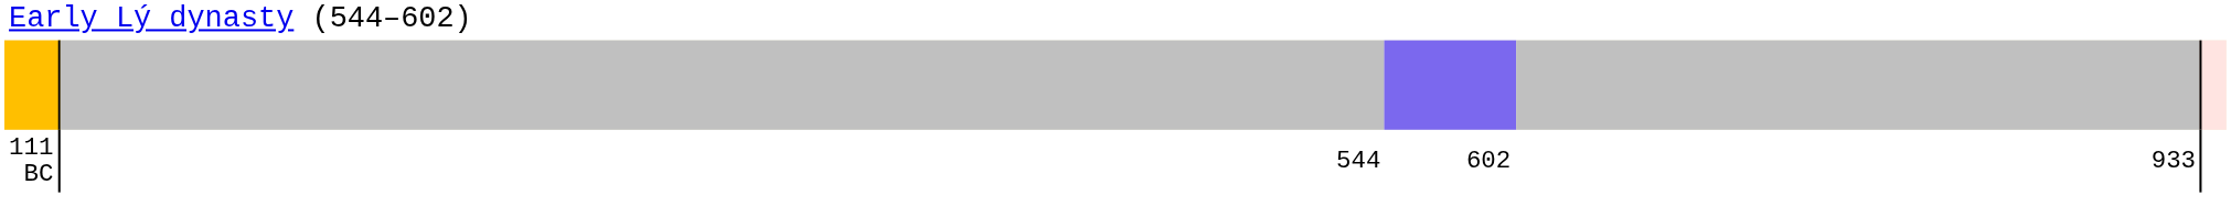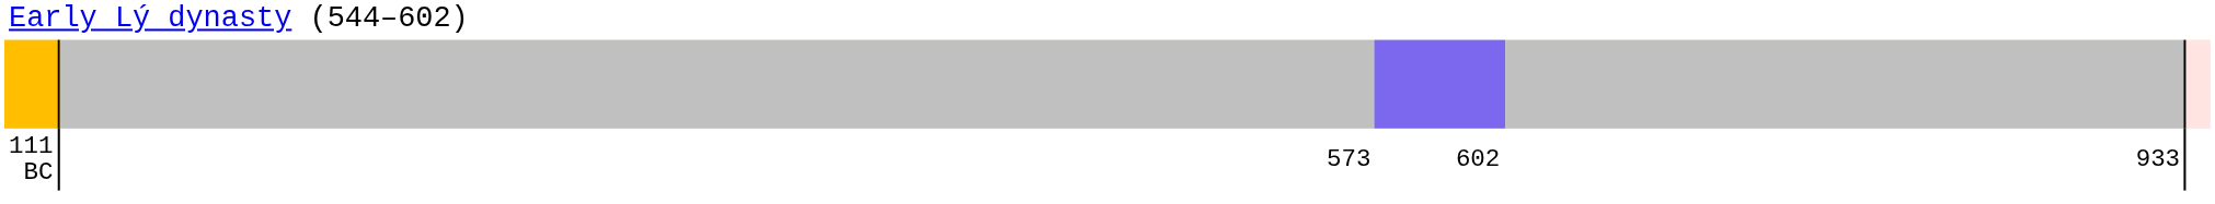111 BC | column 2: 544 -> 573
